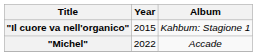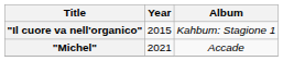"Michel" | Year: 2022 -> 2021
